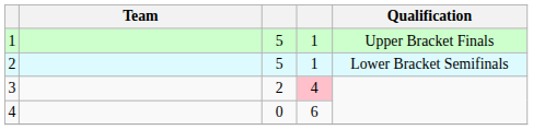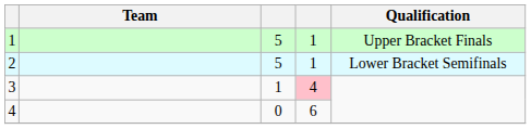3 | column 3: 2 -> 1
